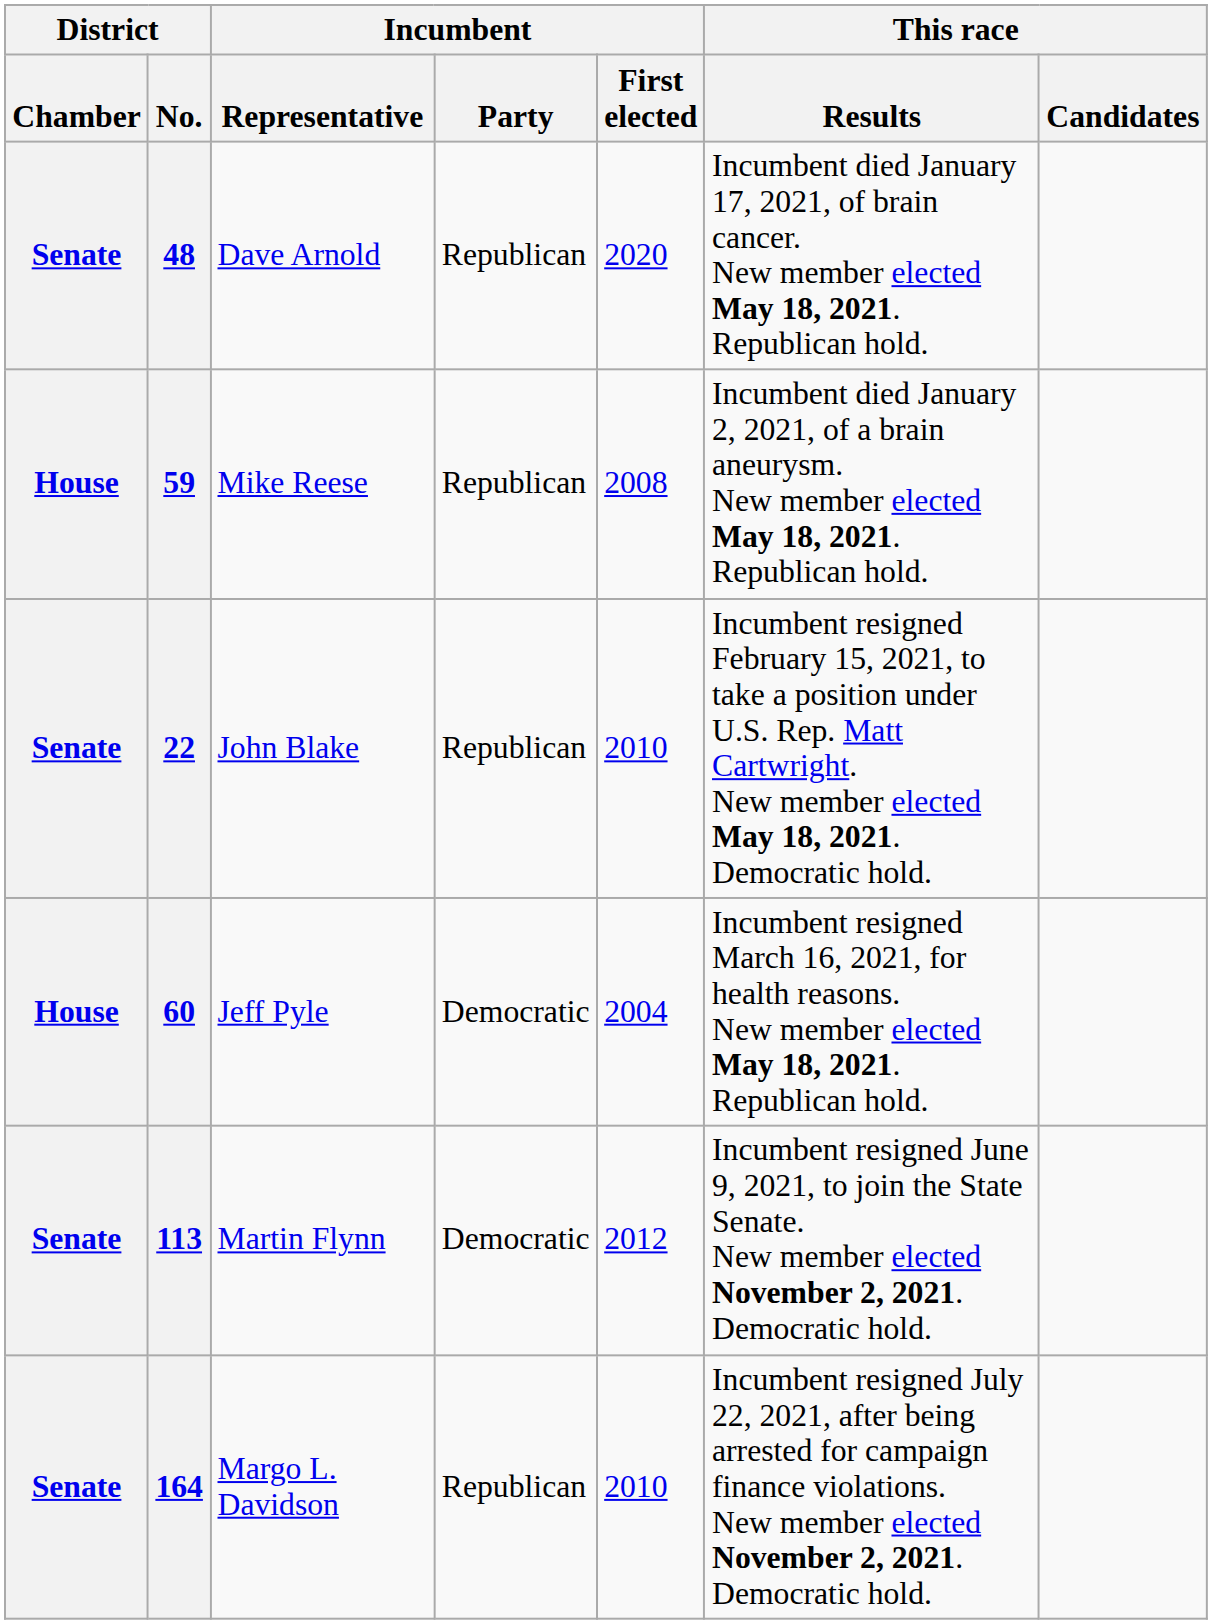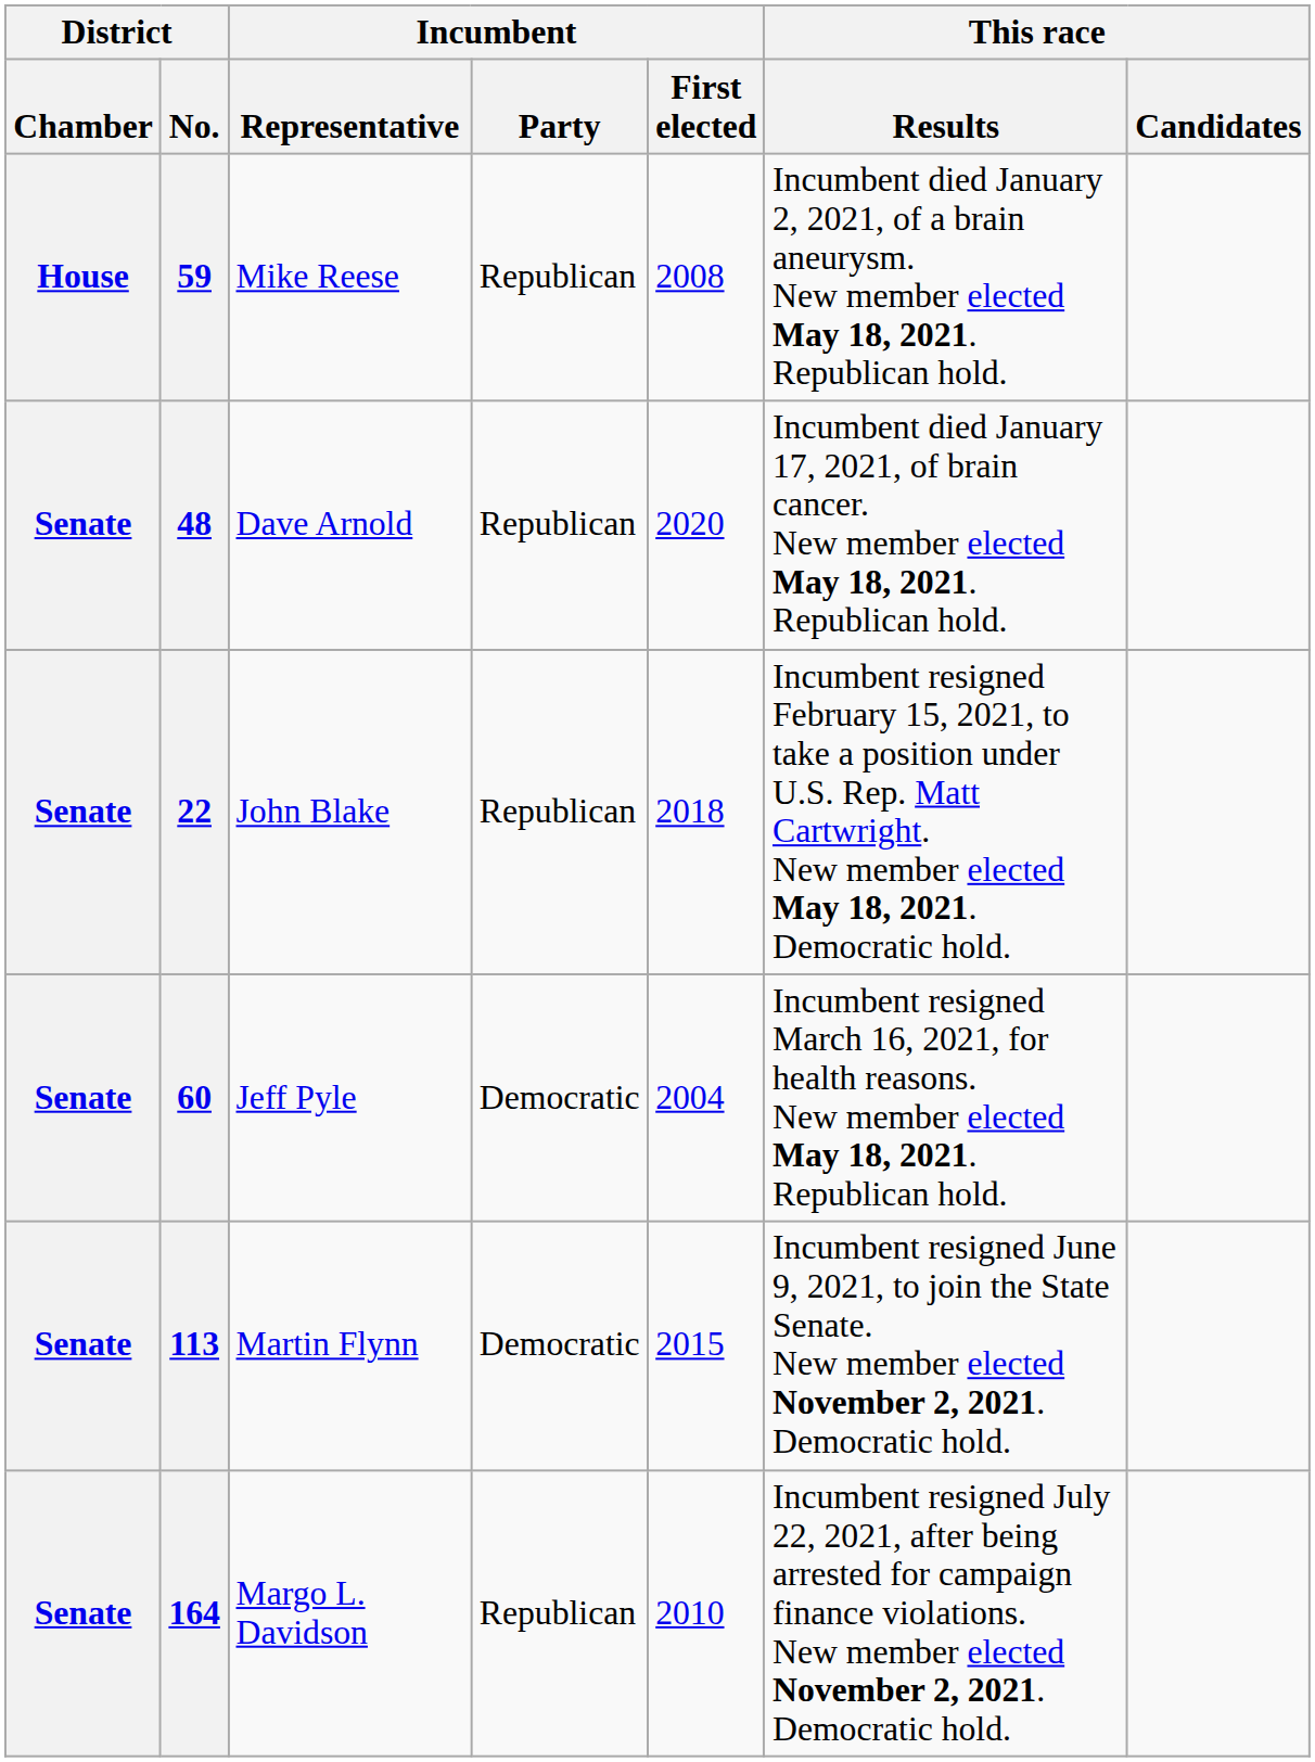rows swapped: 59 <-> 48
22 | Incumbent / First elected: 2010 -> 2018
60 | District / Chamber: House -> Senate
113 | Incumbent / First elected: 2012 -> 2015
